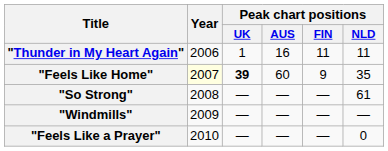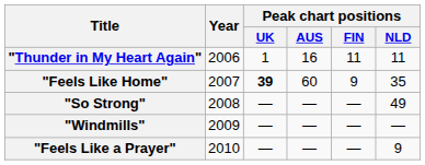"Feels Like Home" | Year: lightyellow background -> no background
"So Strong" | Peak chart positions / NLD: 61 -> 49
"Feels Like a Prayer" | Peak chart positions / NLD: 0 -> 9
